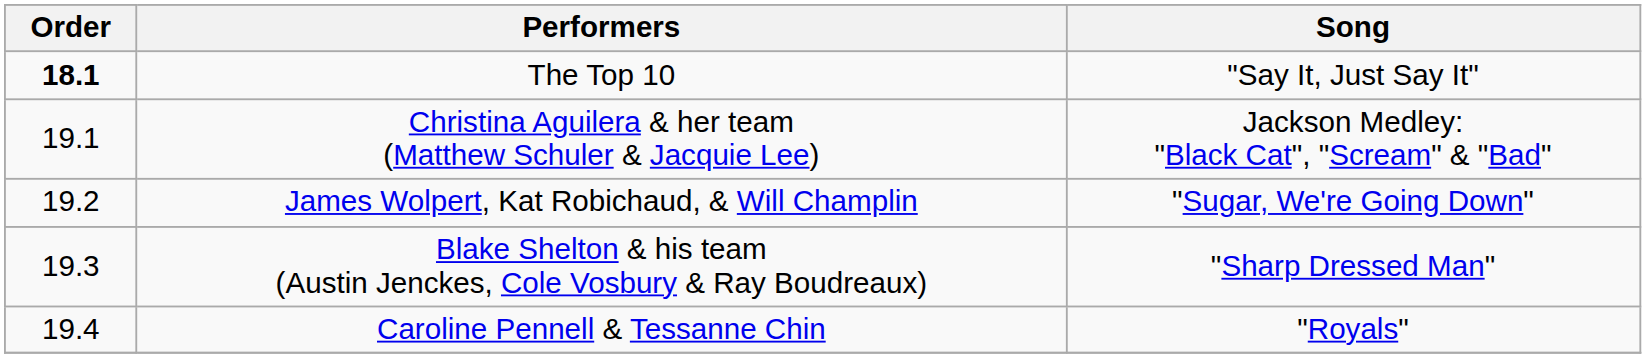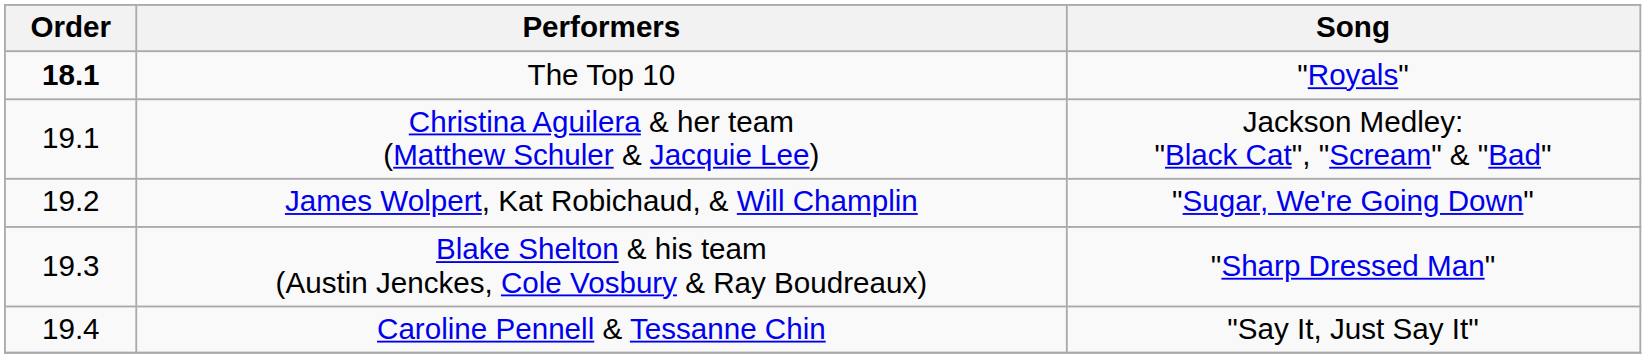The Top 10 | Song: "Say It, Just Say It" -> "Royals"
Caroline Pennell & Tessanne Chin | Song: "Royals" -> "Say It, Just Say It"
